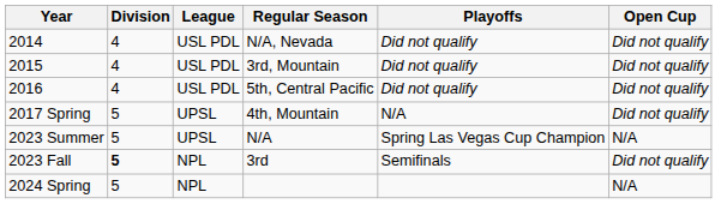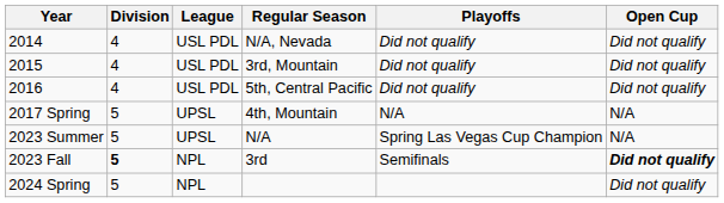2017 Spring | Open Cup: Did not qualify -> N/A
2023 Fall | Open Cup: normal -> bold
2024 Spring | Open Cup: N/A -> Did not qualify
